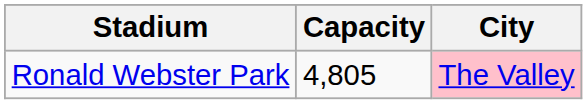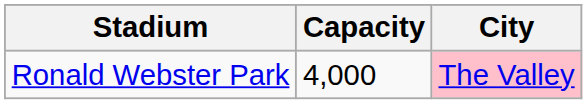Ronald Webster Park | Capacity: 4,805 -> 4,000
